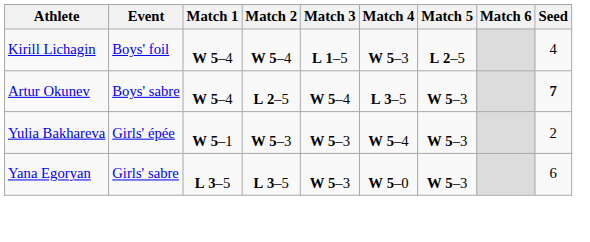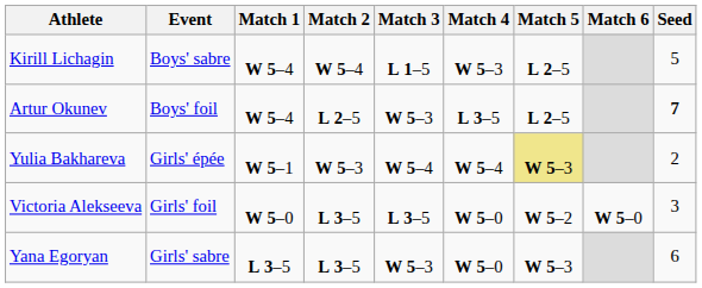Kirill Lichagin | Event: Boys' foil -> Boys' sabre
Kirill Lichagin | Seed: 4 -> 5
Artur Okunev | Event: Boys' sabre -> Boys' foil
Artur Okunev | Match 3: W 5–4 -> W 5–3
Artur Okunev | Match 5: W 5–3 -> L 2–5
Yulia Bakhareva | Match 3: W 5–3 -> W 5–4
Yulia Bakhareva | Match 5: no background -> khaki background
+ row: Victoria Alekseeva | Girls' foil | W 5–0 | L 3–5 | L 3–5 | W 5–0 | W 5–2 | W 5–0 | 3
